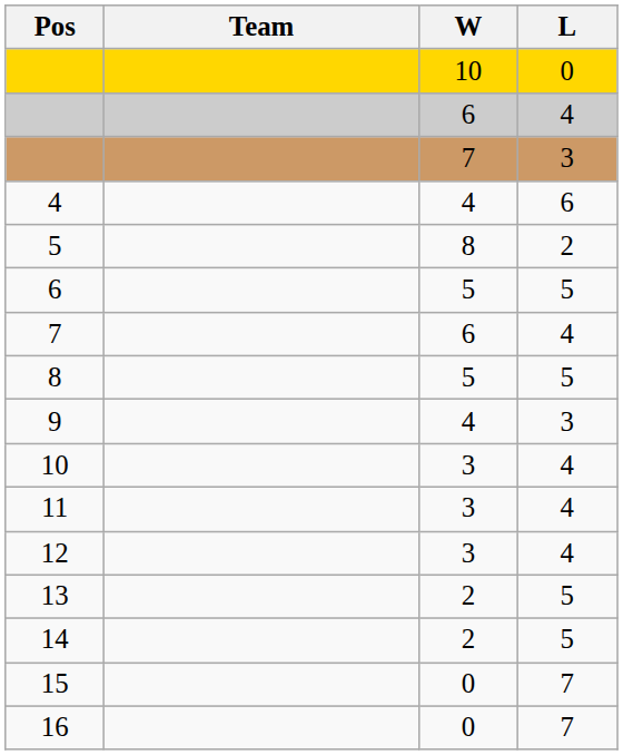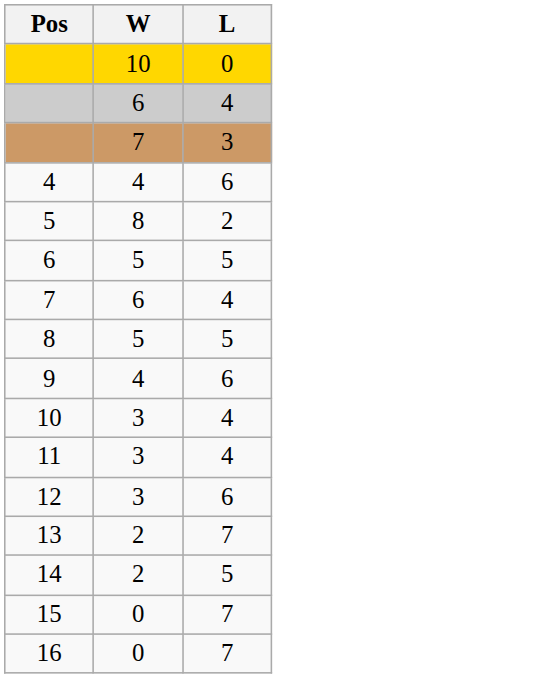- column: Team
9 | L: 3 -> 6
12 | L: 4 -> 6
13 | L: 5 -> 7
